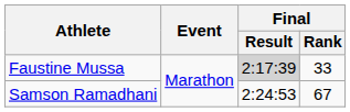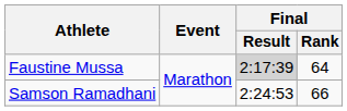Faustine Mussa | Final / Rank: 33 -> 64
Samson Ramadhani | Final / Rank: 67 -> 66
